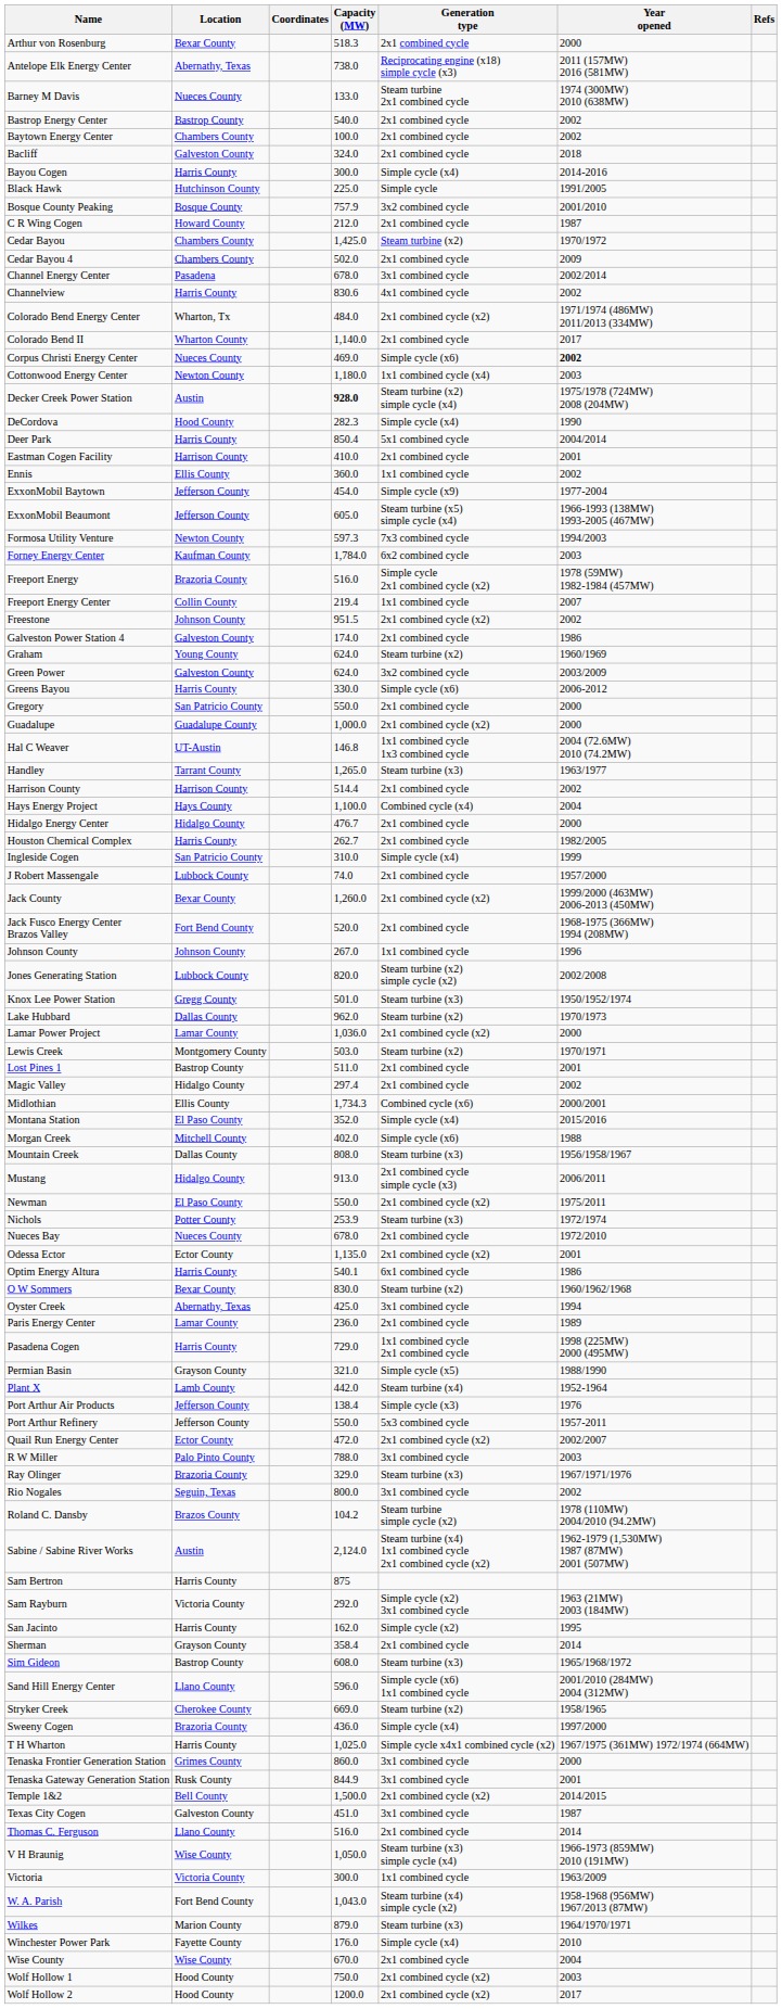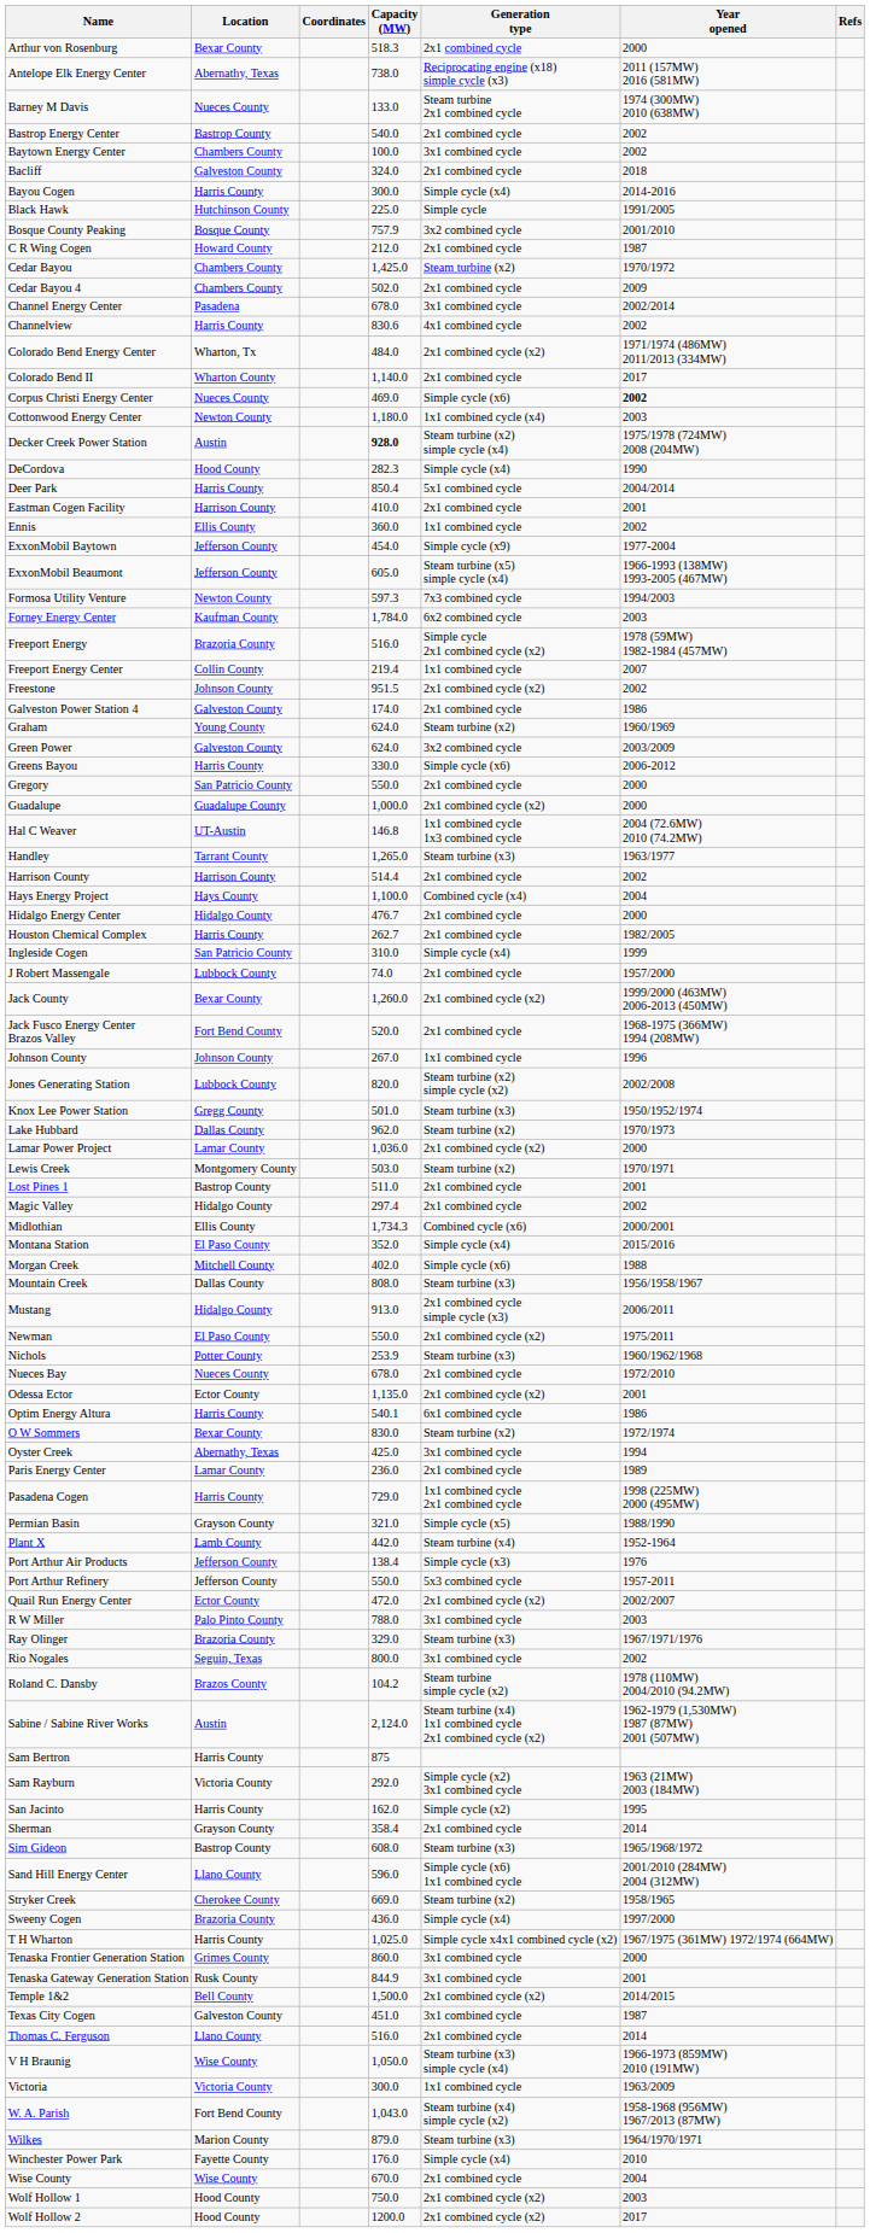Baytown Energy Center | Generation type: 2x1 combined cycle -> 3x1 combined cycle
Nichols | Year opened: 1972/1974 -> 1960/1962/1968
O W Sommers | Year opened: 1960/1962/1968 -> 1972/1974
